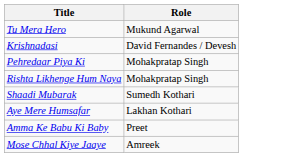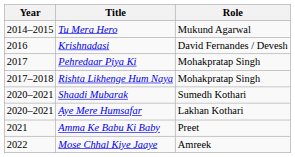+ column: Year | 2014–2015 | 2016 | 2017 | 2017–2018 | 2020–2021 | 2020–2021 | 2021 | 2022
